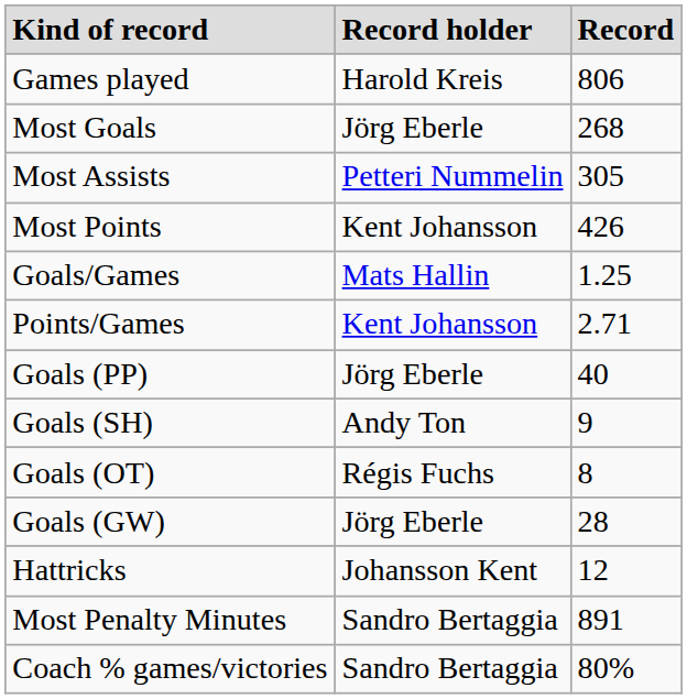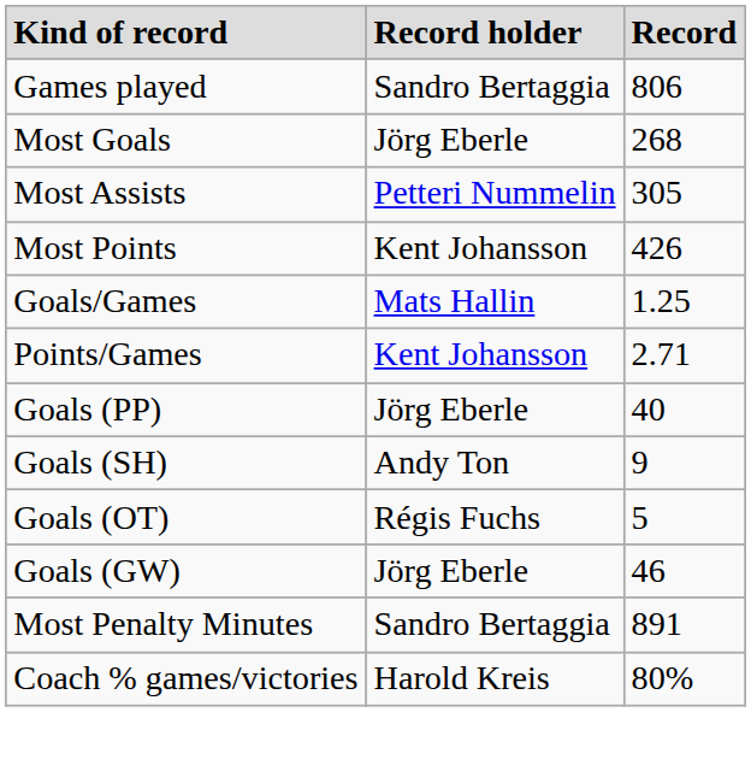Games played | column 2: Harold Kreis -> Sandro Bertaggia
Goals (OT) | column 3: 8 -> 5
Goals (GW) | column 3: 28 -> 46
- row: Hattricks | Johansson Kent | 12
Coach % games/victories | column 2: Sandro Bertaggia -> Harold Kreis
